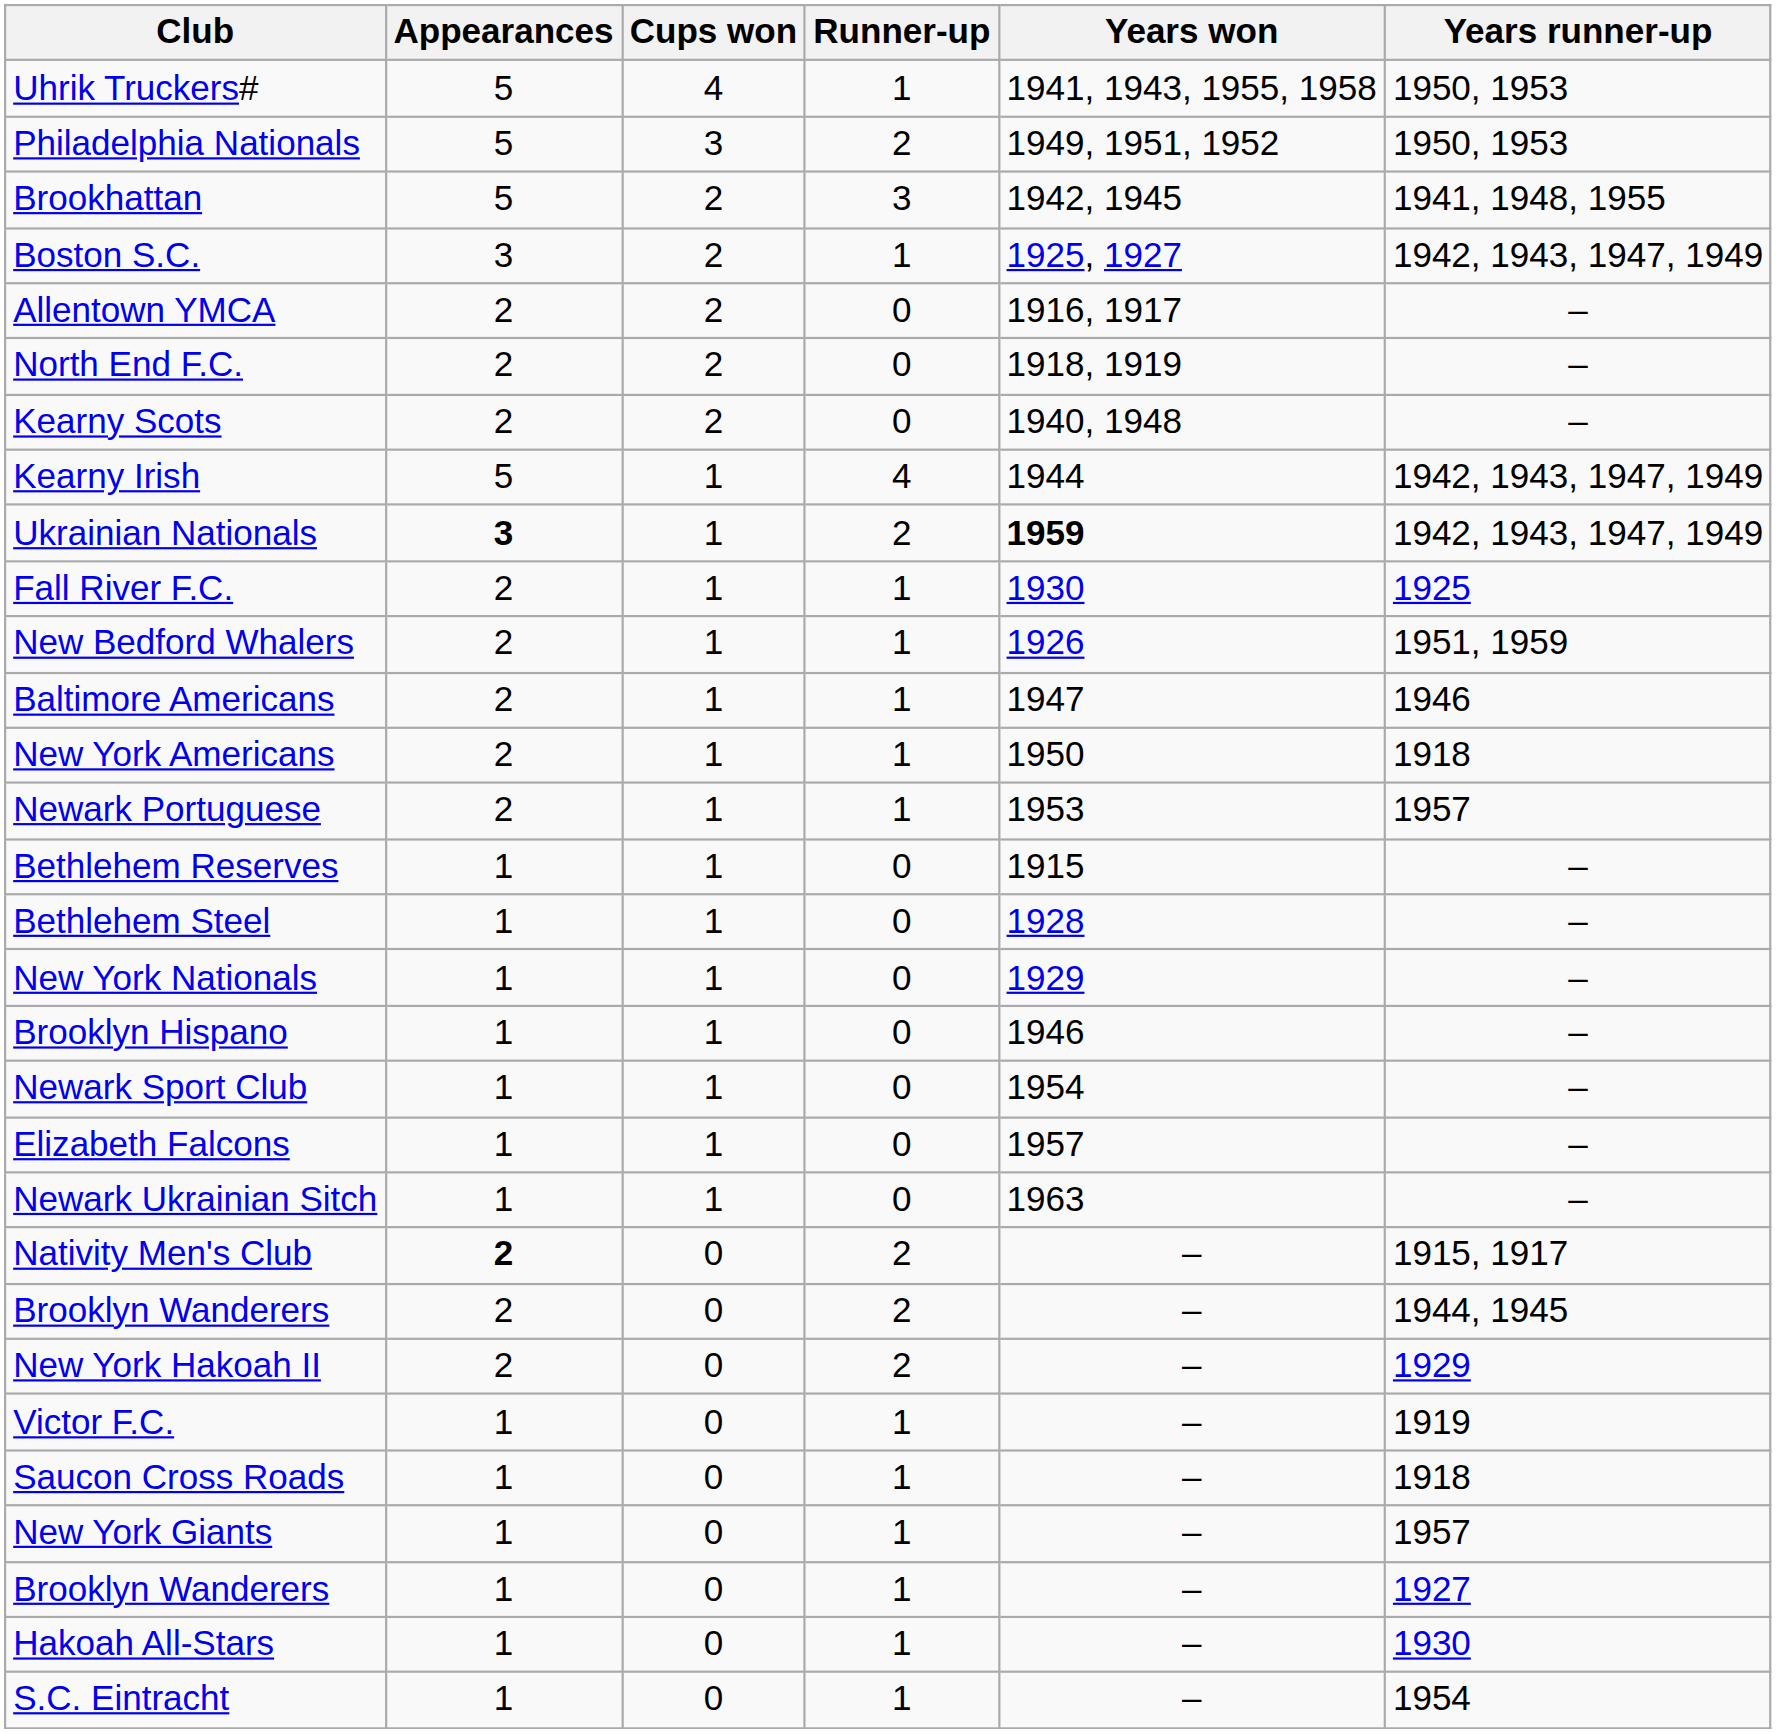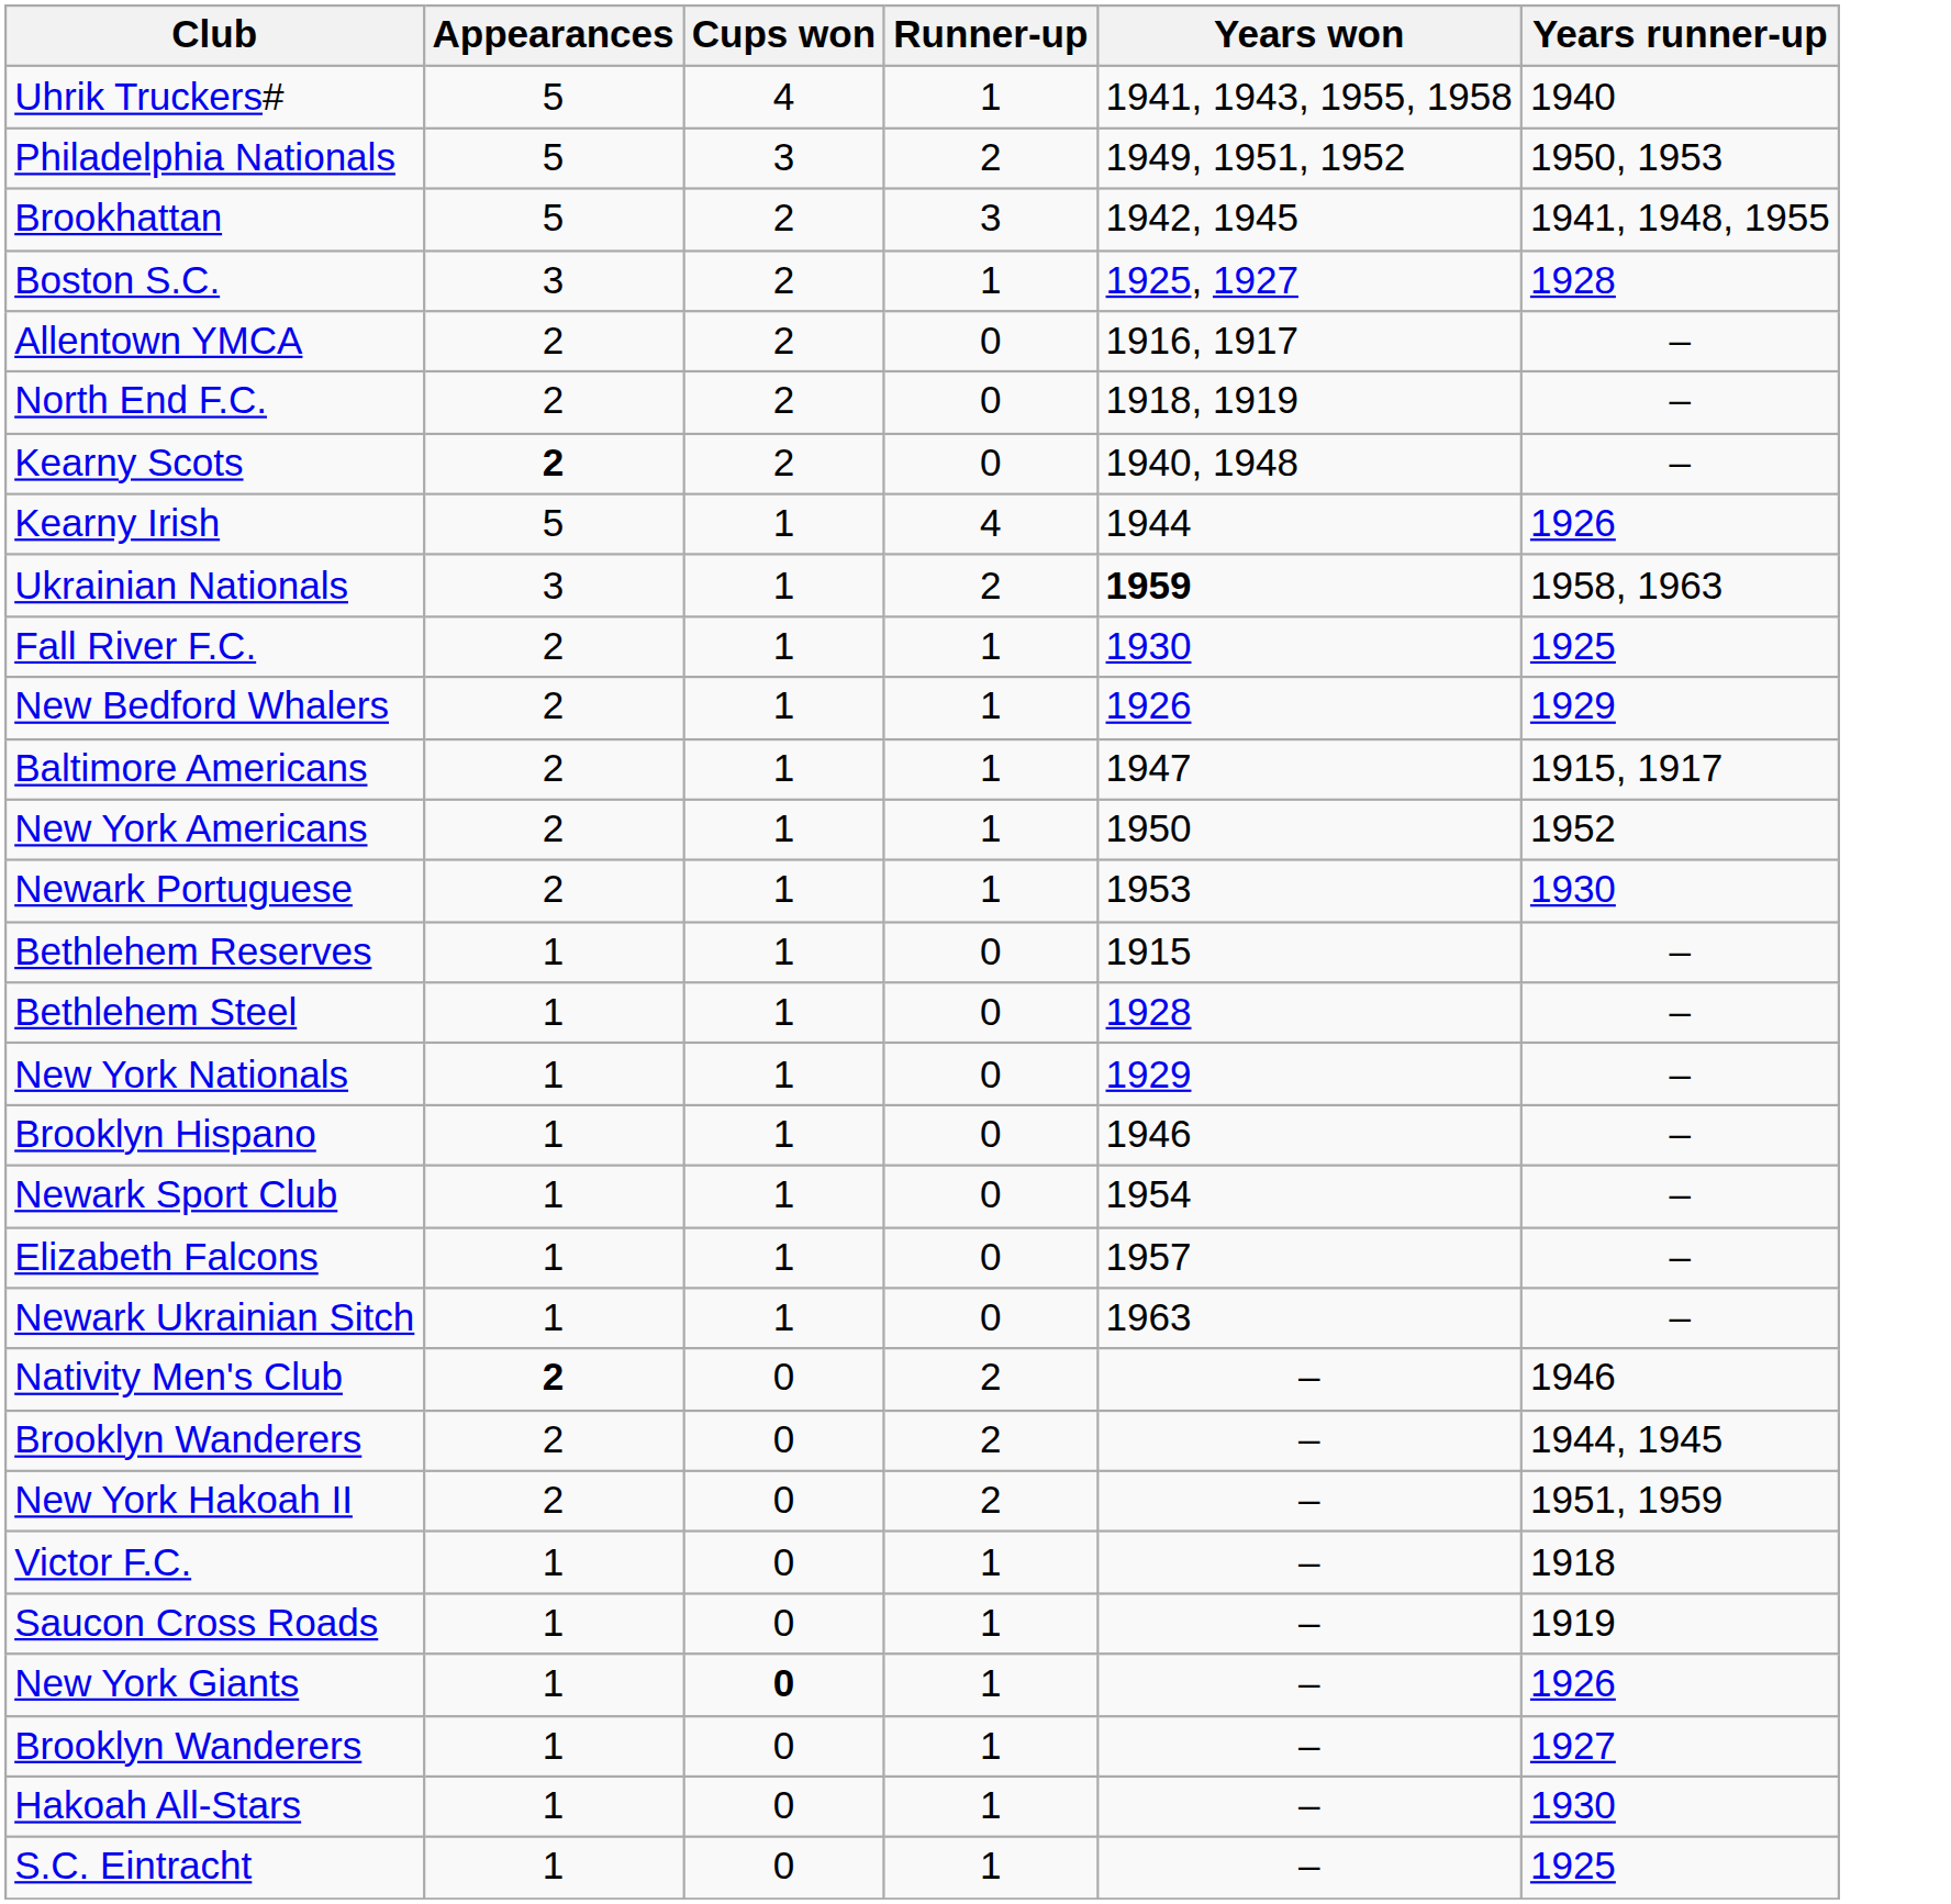Uhrik Truckers# | Years runner-up: 1950, 1953 -> 1940
Boston S.C. | Years runner-up: 1942, 1943, 1947, 1949 -> 1928
Kearny Scots | Appearances: normal -> bold
Kearny Irish | Years runner-up: 1942, 1943, 1947, 1949 -> 1926
Ukrainian Nationals | Appearances: bold -> normal
Ukrainian Nationals | Years runner-up: 1942, 1943, 1947, 1949 -> 1958, 1963
New Bedford Whalers | Years runner-up: 1951, 1959 -> 1929
Baltimore Americans | Years runner-up: 1946 -> 1915, 1917
New York Americans | Years runner-up: 1918 -> 1952
Newark Portuguese | Years runner-up: 1957 -> 1930
Nativity Men's Club | Years runner-up: 1915, 1917 -> 1946
New York Hakoah II | Years runner-up: 1929 -> 1951, 1959
Victor F.C. | Years runner-up: 1919 -> 1918
Saucon Cross Roads | Years runner-up: 1918 -> 1919
New York Giants | Cups won: normal -> bold
New York Giants | Years runner-up: 1957 -> 1926
S.C. Eintracht | Years runner-up: 1954 -> 1925
